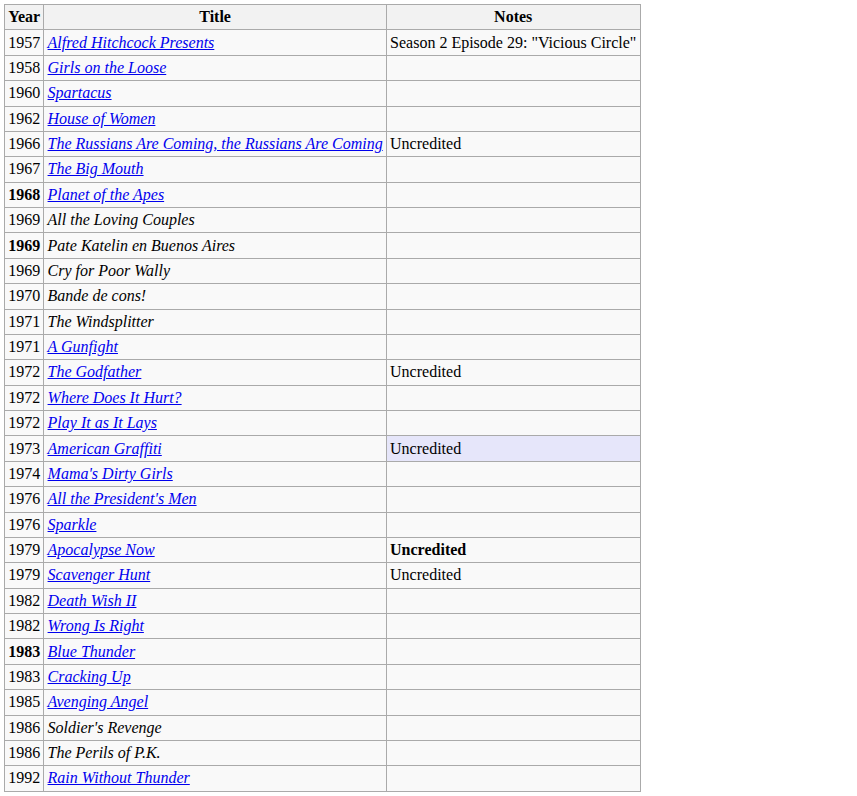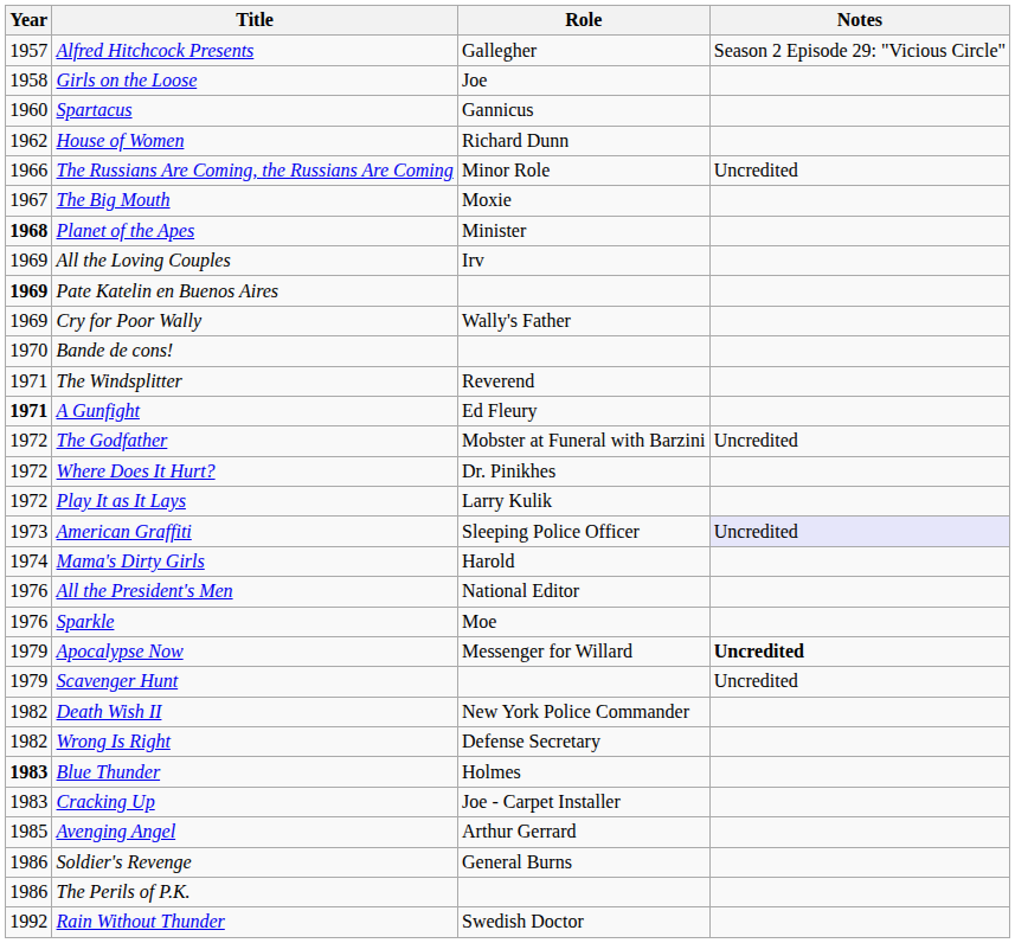+ column: Role | Gallegher | Joe | Gannicus | Richard Dunn | Minor Role | Moxie | Minister | Irv | Wally's Father | Reverend | Ed Fleury | Mobster at Funeral with Barzini | Dr. Pinikhes | Larry Kulik | Sleeping Police Officer | Harold | National Editor | Moe | Messenger for Willard | New York Police Commander | Defense Secretary | Holmes | Joe - Carpet Installer | Arthur Gerrard | General Burns | Swedish Doctor
A Gunfight | Year: normal -> bold
